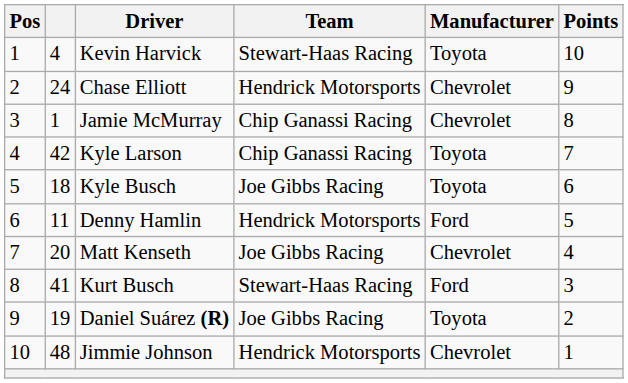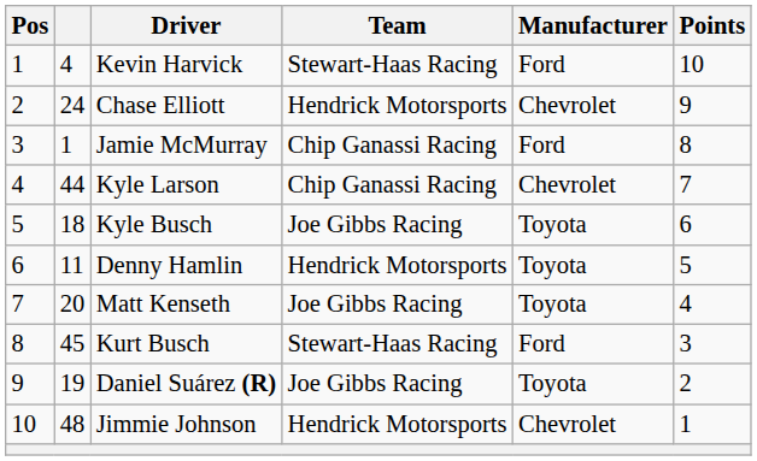Kevin Harvick | Manufacturer: Toyota -> Ford
Jamie McMurray | Manufacturer: Chevrolet -> Ford
Kyle Larson | column 2: 42 -> 44
Kyle Larson | Manufacturer: Toyota -> Chevrolet
Denny Hamlin | Manufacturer: Ford -> Toyota
Matt Kenseth | Manufacturer: Chevrolet -> Toyota
Kurt Busch | column 2: 41 -> 45
